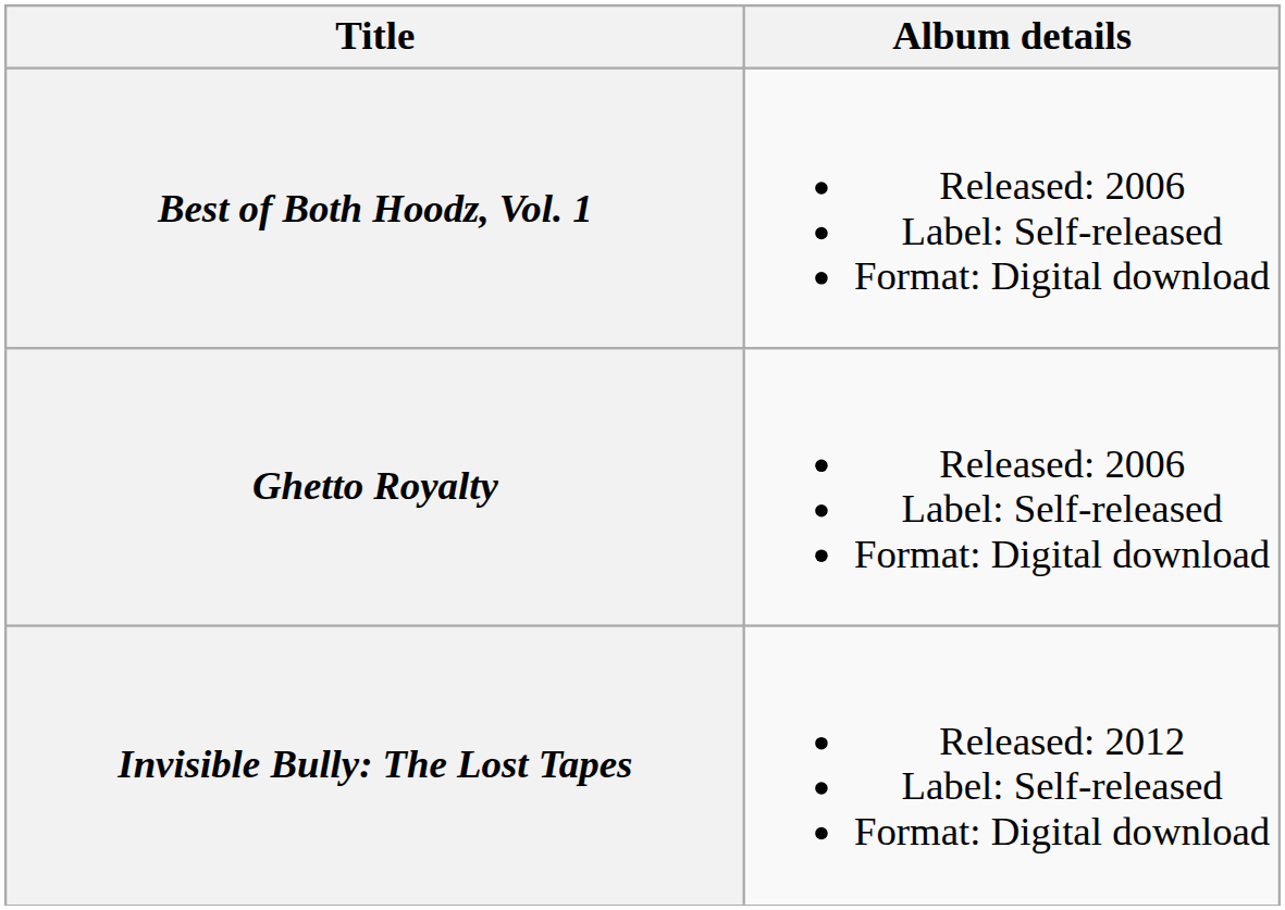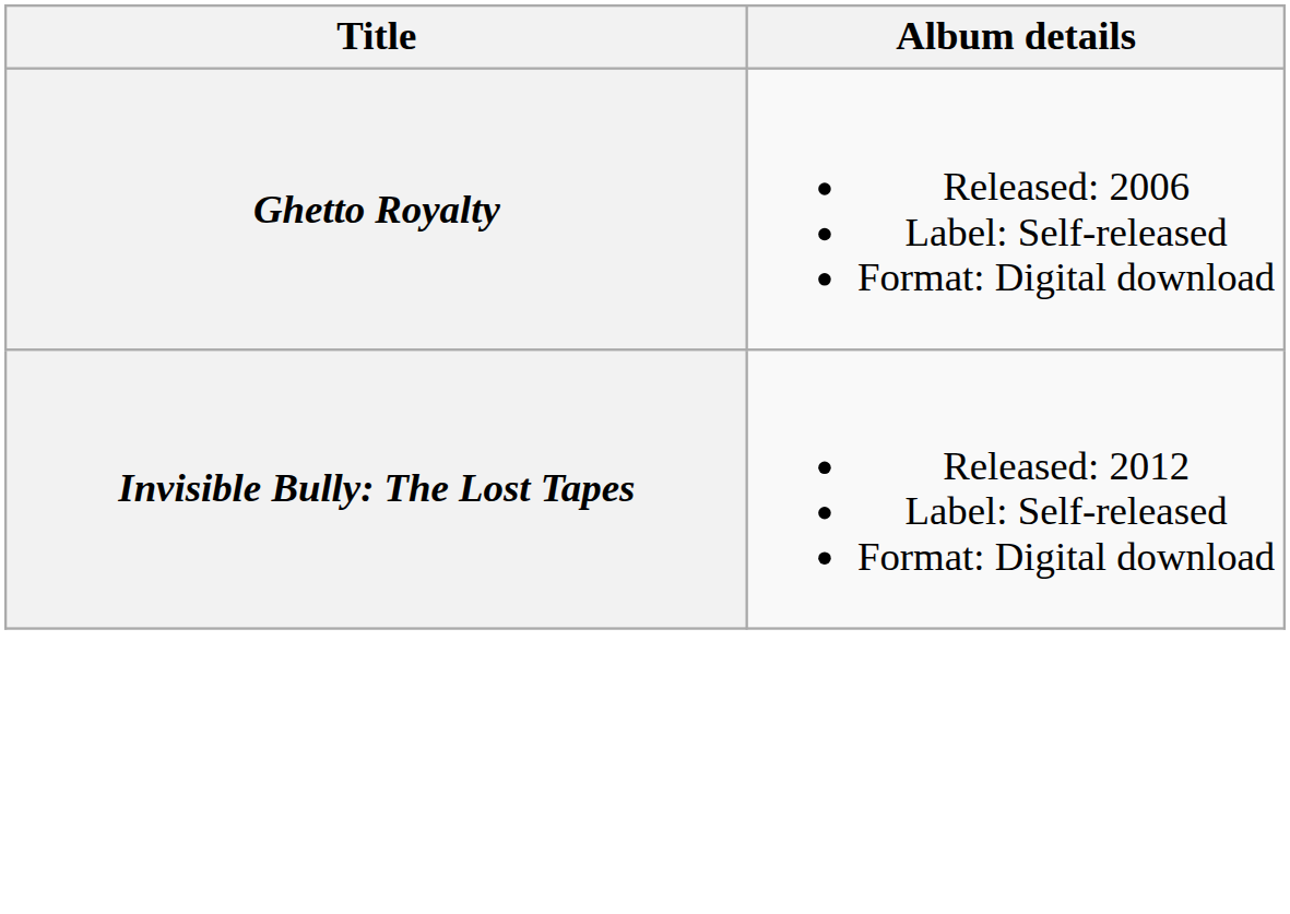- row: Best of Both Hoodz, Vol. 1 | Released: 2006 Label: Self-released Format: Digital download
